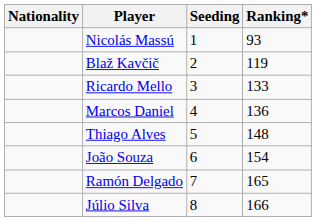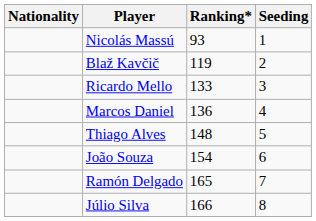columns swapped: Ranking* <-> Seeding
